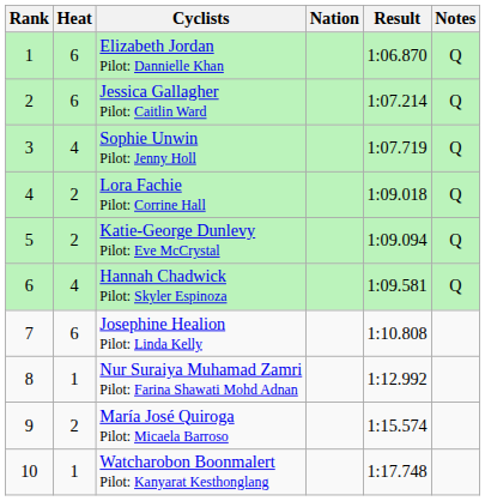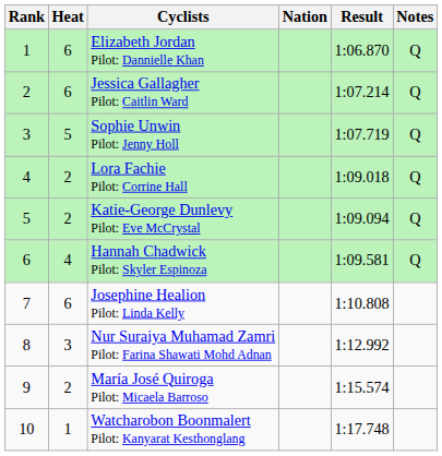Sophie Unwin Pilot: Jenny Holl | Heat: 4 -> 5
Nur Suraiya Muhamad Zamri Pilot: Farina Shawati Mohd Adnan | Heat: 1 -> 3
